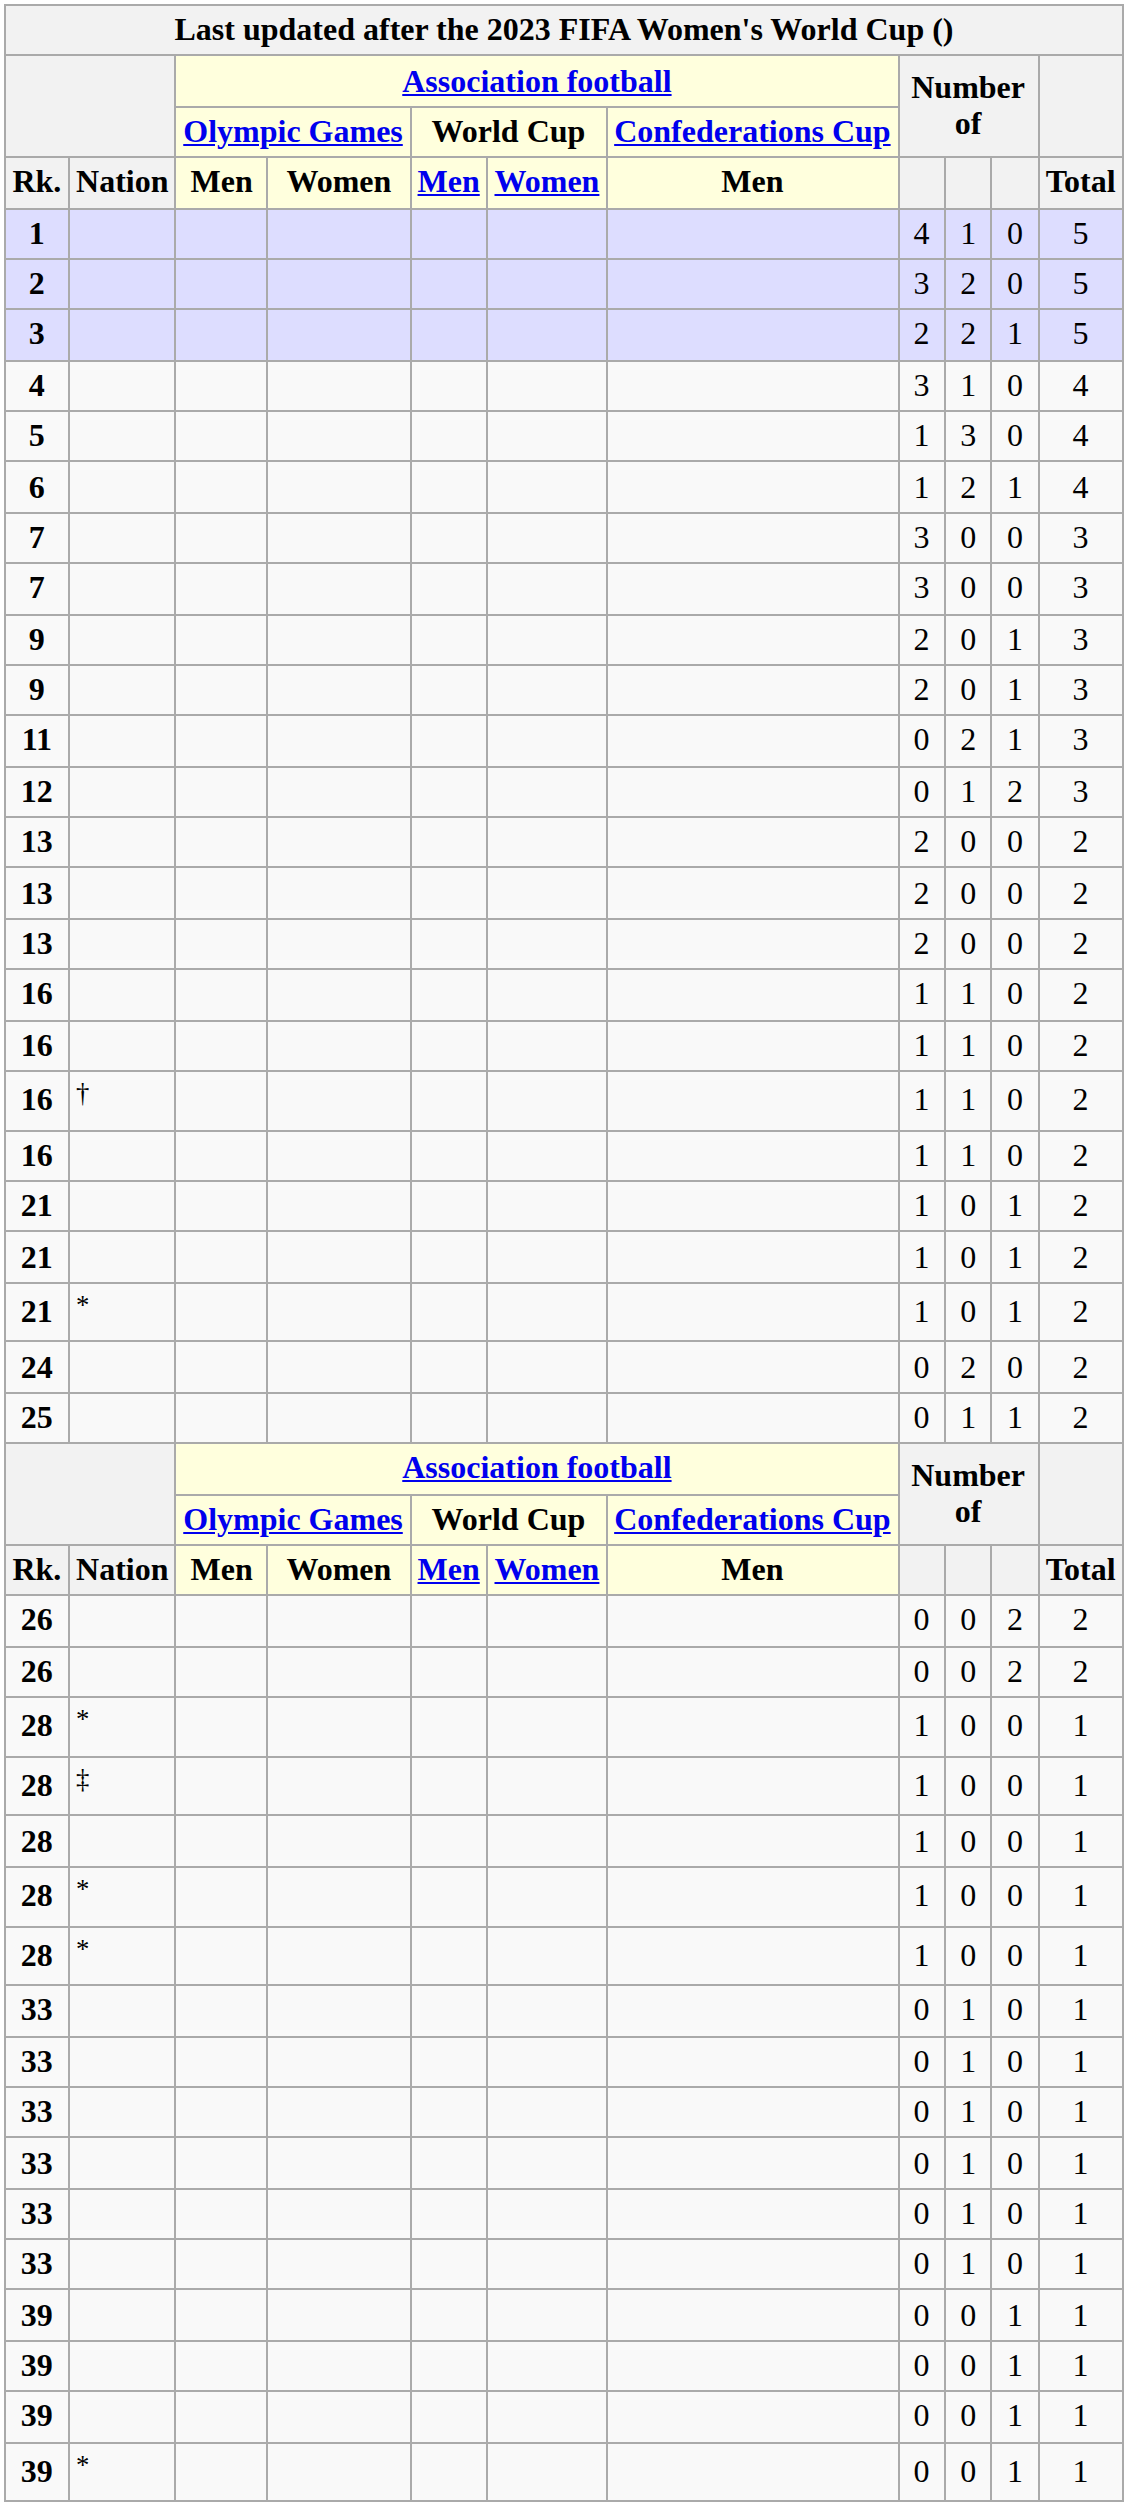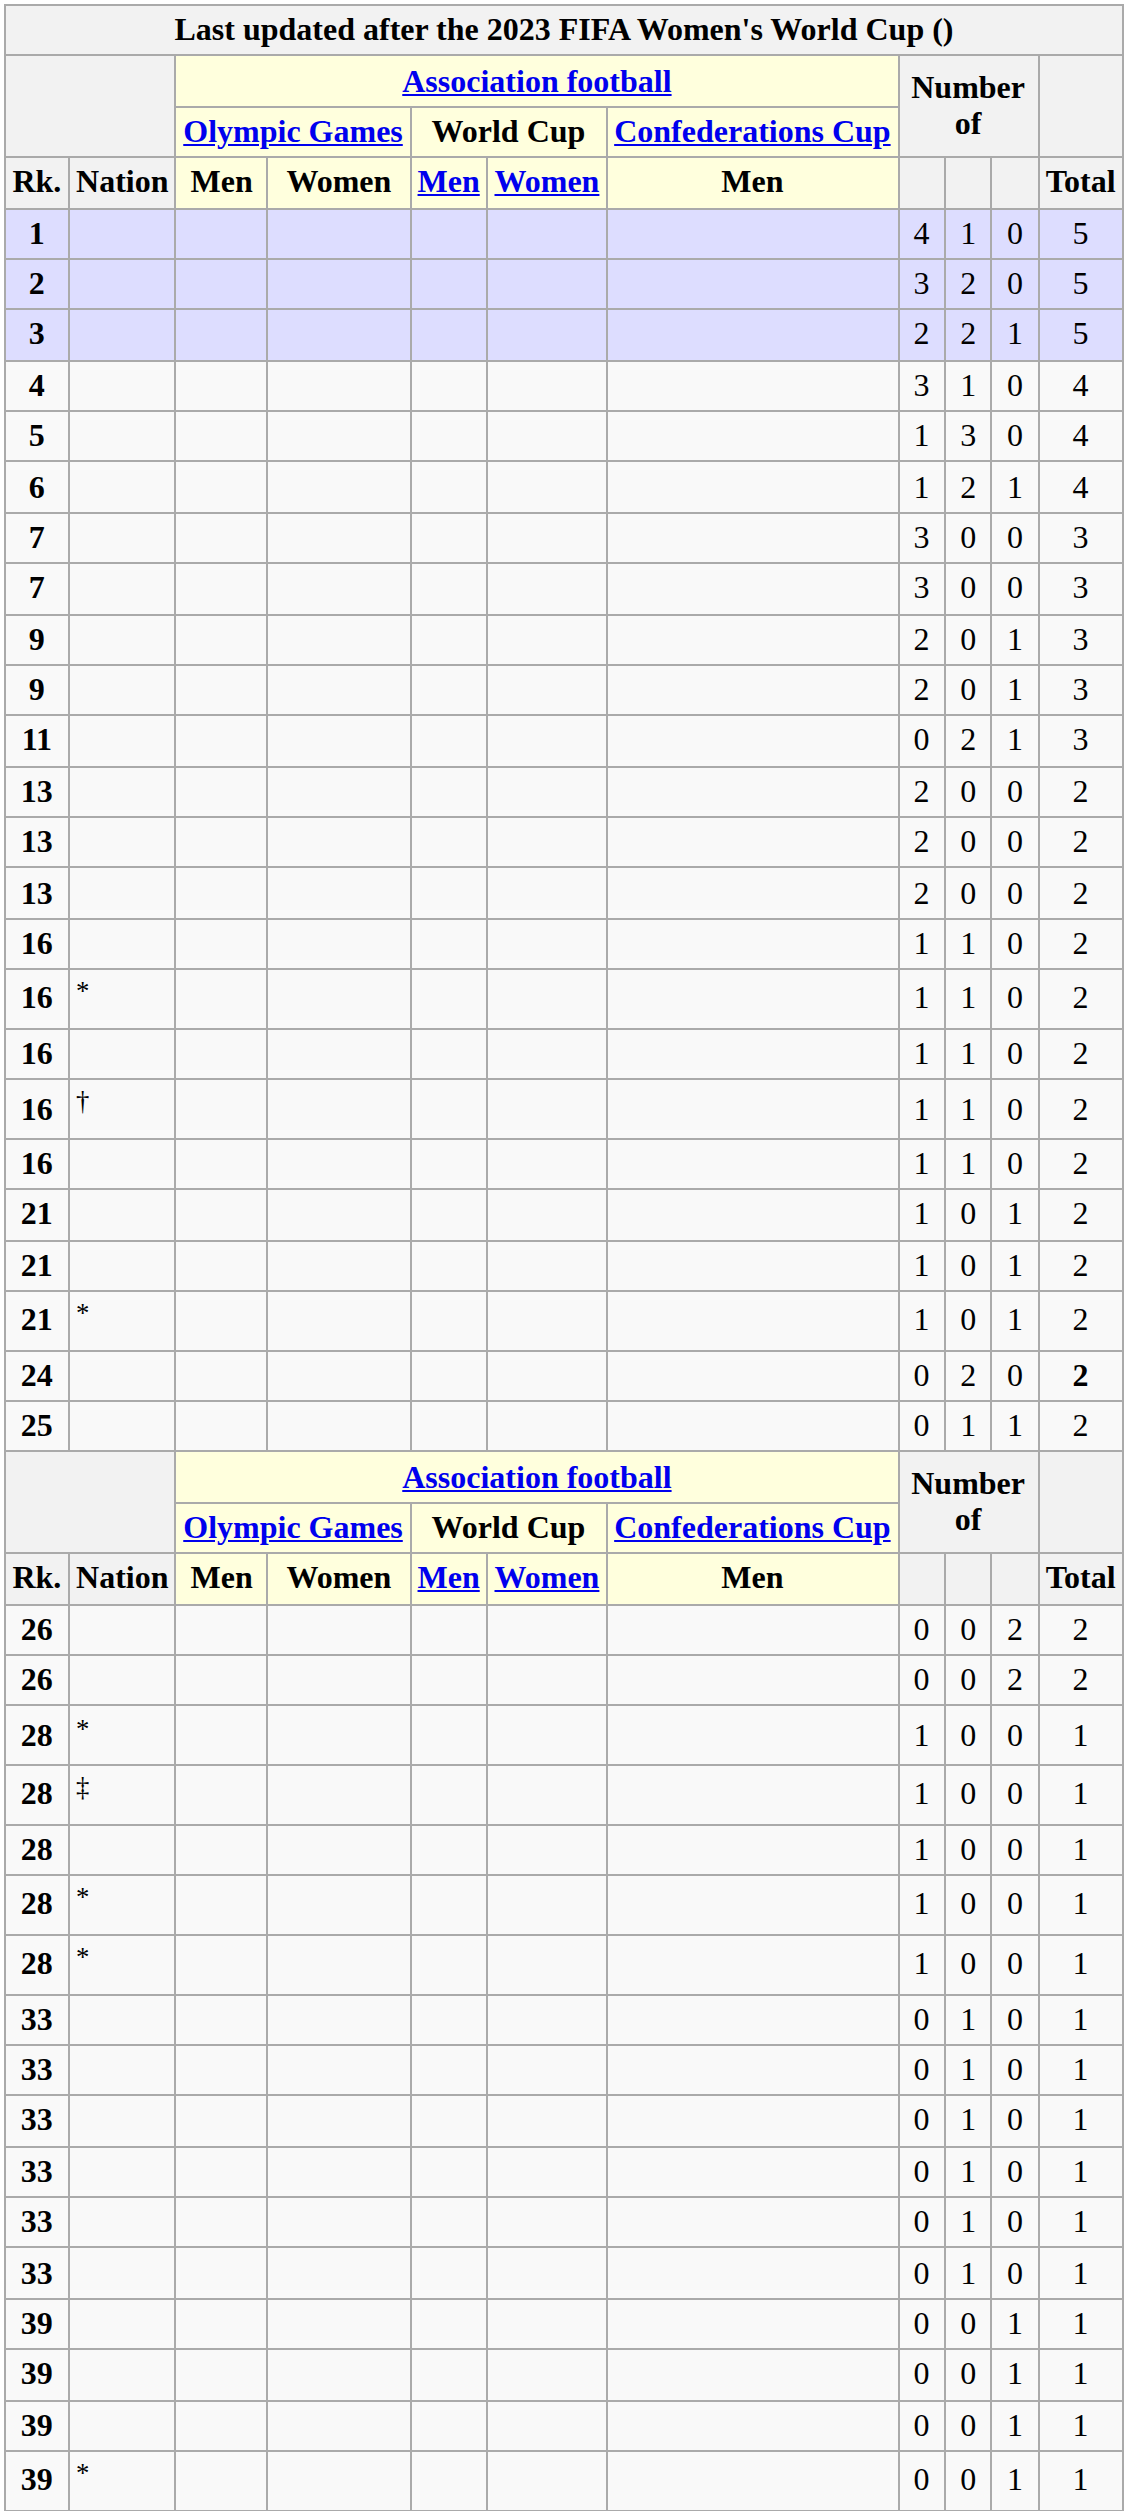- row: 12 | 0 | 1 | 2 | 3
+ row: 16 | * | 1 | 1 | 0 | 2
24 | Total: normal -> bold
